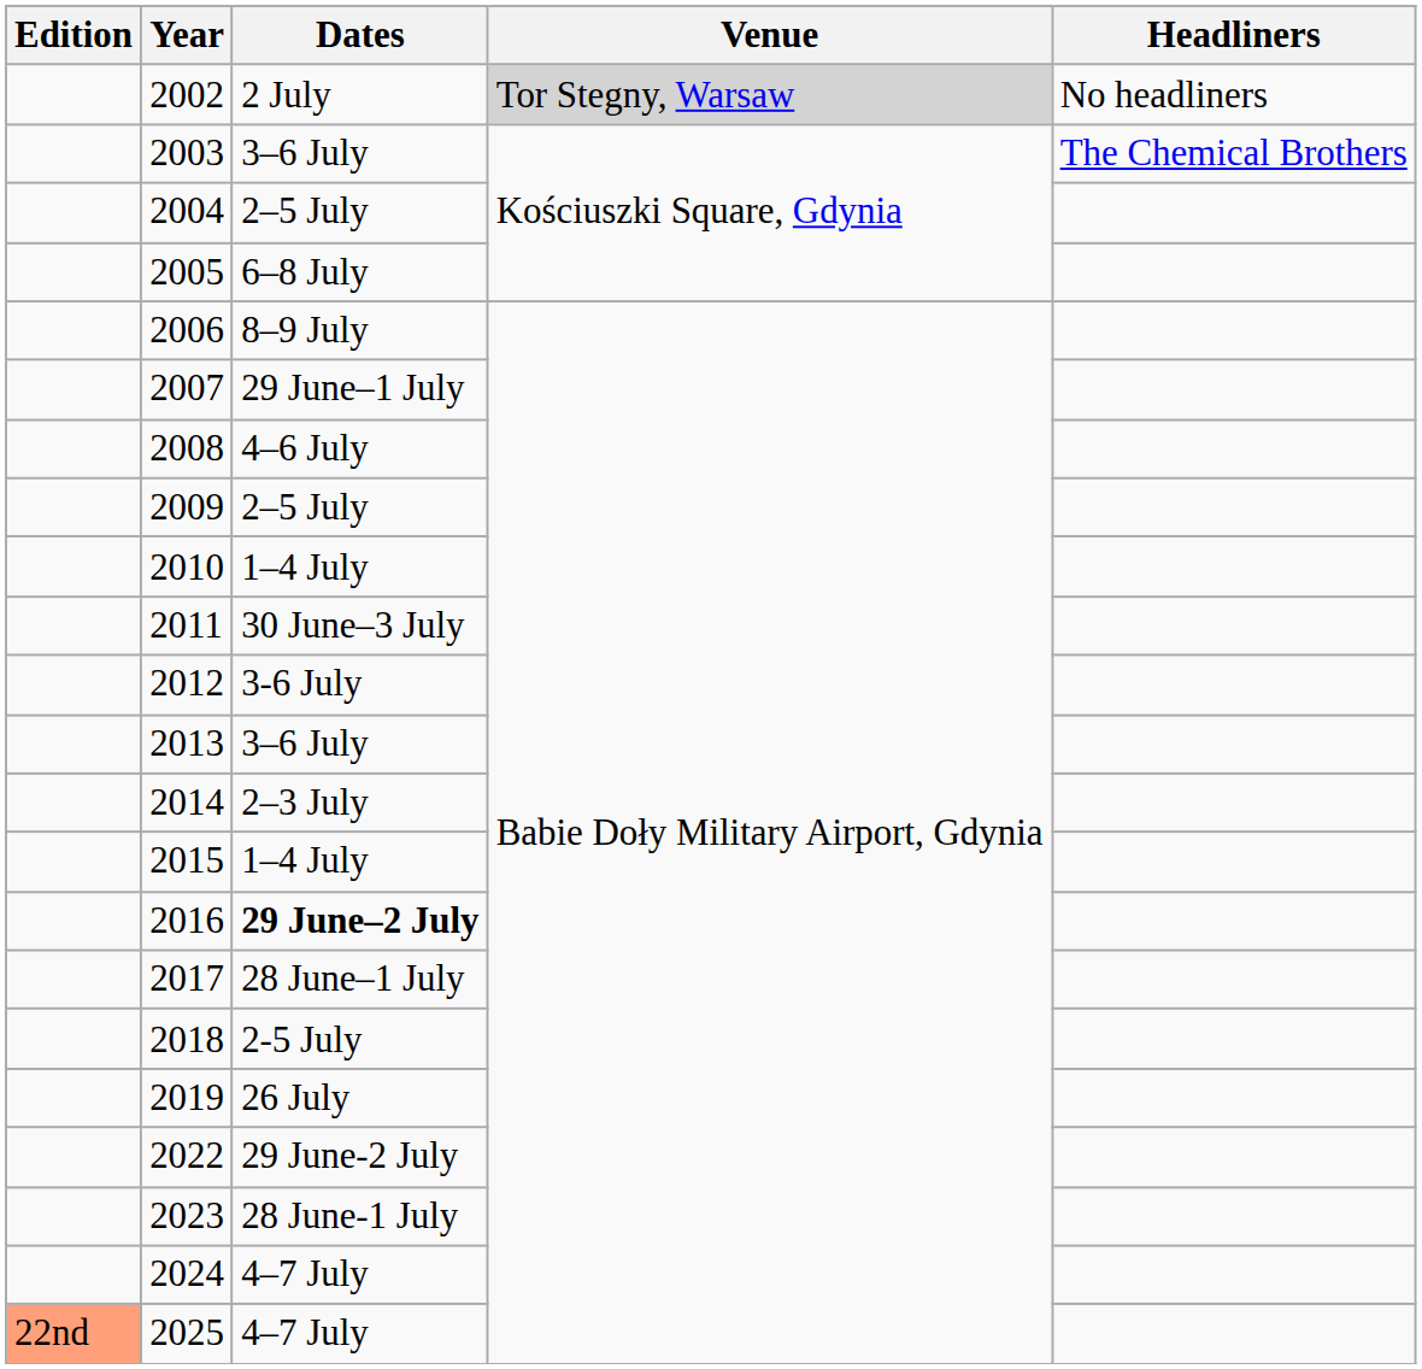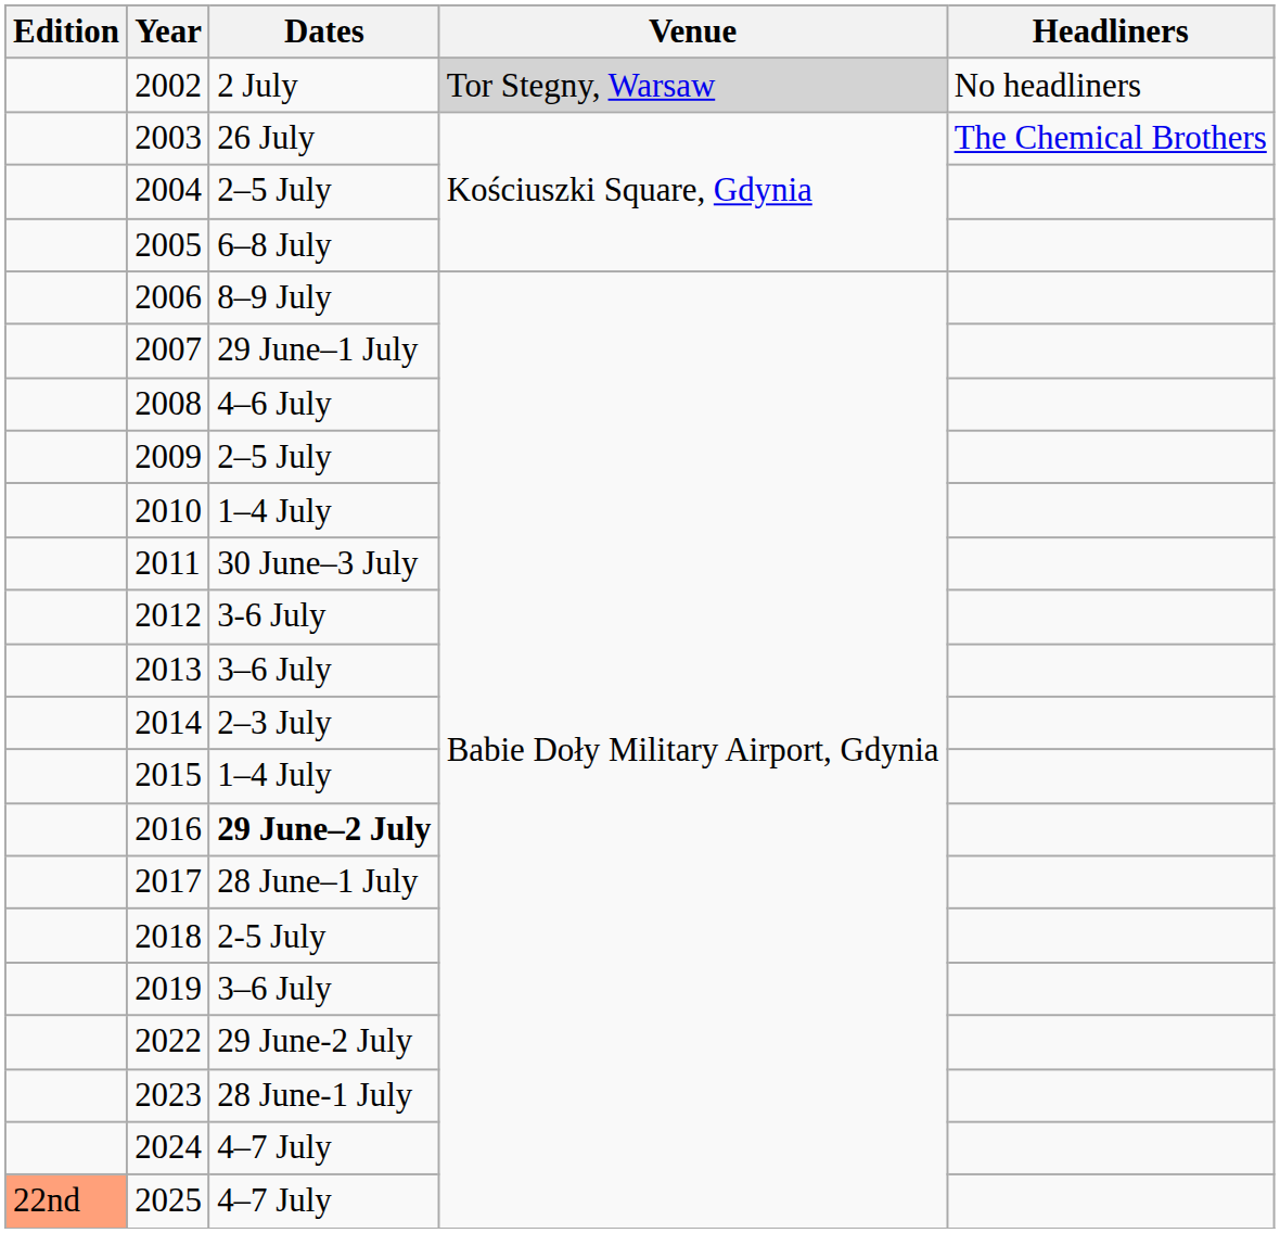2003 | Dates: 3–6 July -> 26 July
2019 | Dates: 26 July -> 3–6 July
